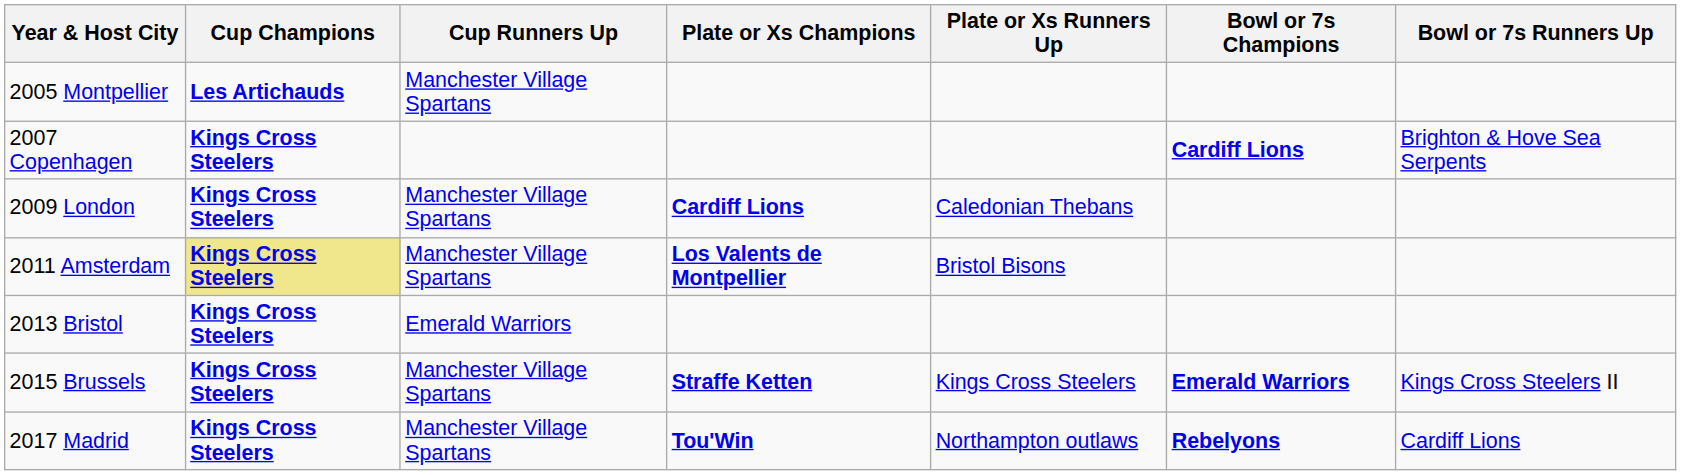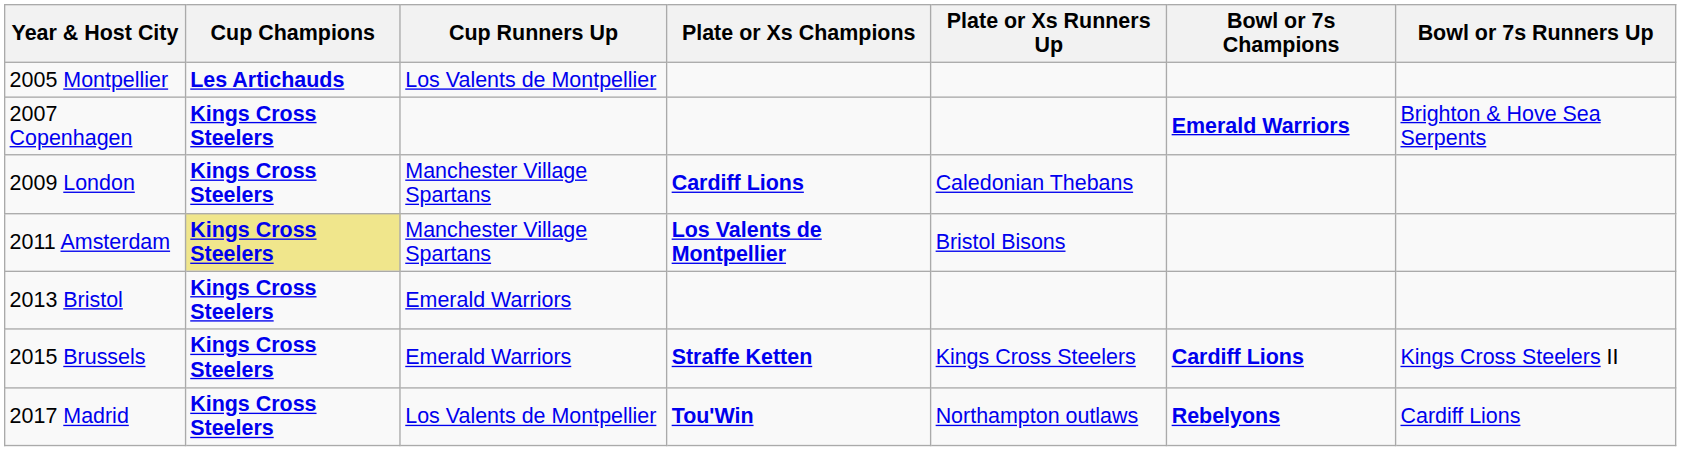2005 Montpellier | Cup Runners Up: Manchester Village Spartans -> Los Valents de Montpellier
2007 Copenhagen | Bowl or 7s Champions: Cardiff Lions -> Emerald Warriors
2015 Brussels | Cup Runners Up: Manchester Village Spartans -> Emerald Warriors
2015 Brussels | Bowl or 7s Champions: Emerald Warriors -> Cardiff Lions
2017 Madrid | Cup Runners Up: Manchester Village Spartans -> Los Valents de Montpellier
